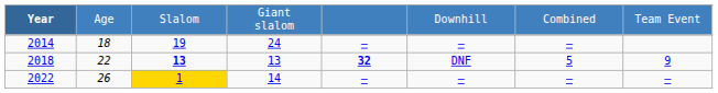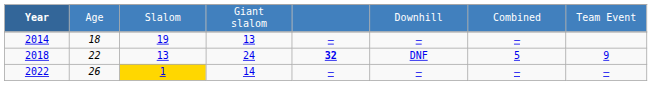2014 | column 4: 24 -> 13
2018 | column 3: bold -> normal
2018 | column 4: 13 -> 24
